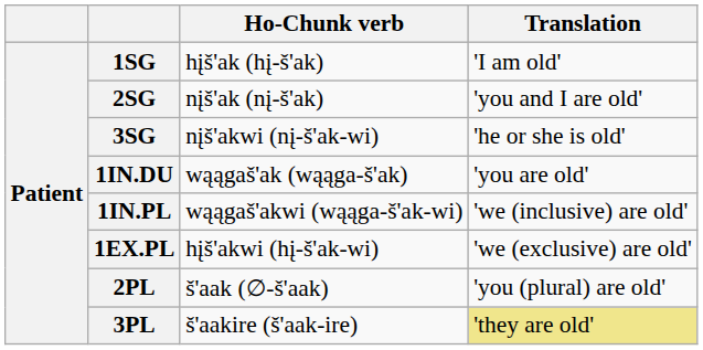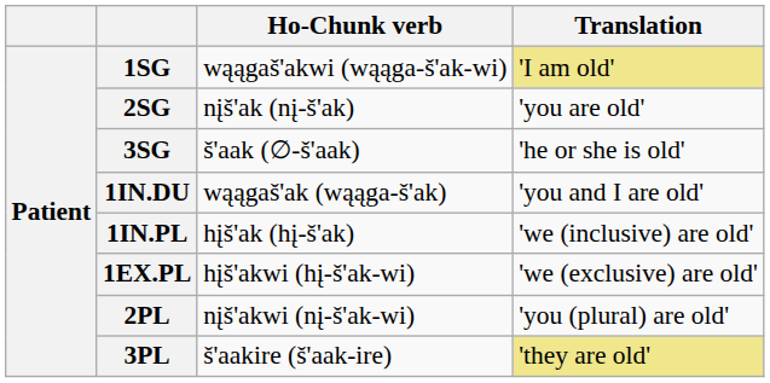1SG | Ho-Chunk verb: hįš'ak (hį-š'ak) -> wąągaš'akwi (wąąga-š'ak-wi)
1SG | Translation: no background -> khaki background
2SG | Translation: 'you and I are old' -> 'you are old'
3SG | Ho-Chunk verb: nįš'akwi (nį-š'ak-wi) -> š'aak (∅-š'aak)
1IN.DU | Translation: 'you are old' -> 'you and I are old'
1IN.PL | Ho-Chunk verb: wąągaš'akwi (wąąga-š'ak-wi) -> hįš'ak (hį-š'ak)
2PL | Ho-Chunk verb: š'aak (∅-š'aak) -> nįš'akwi (nį-š'ak-wi)
